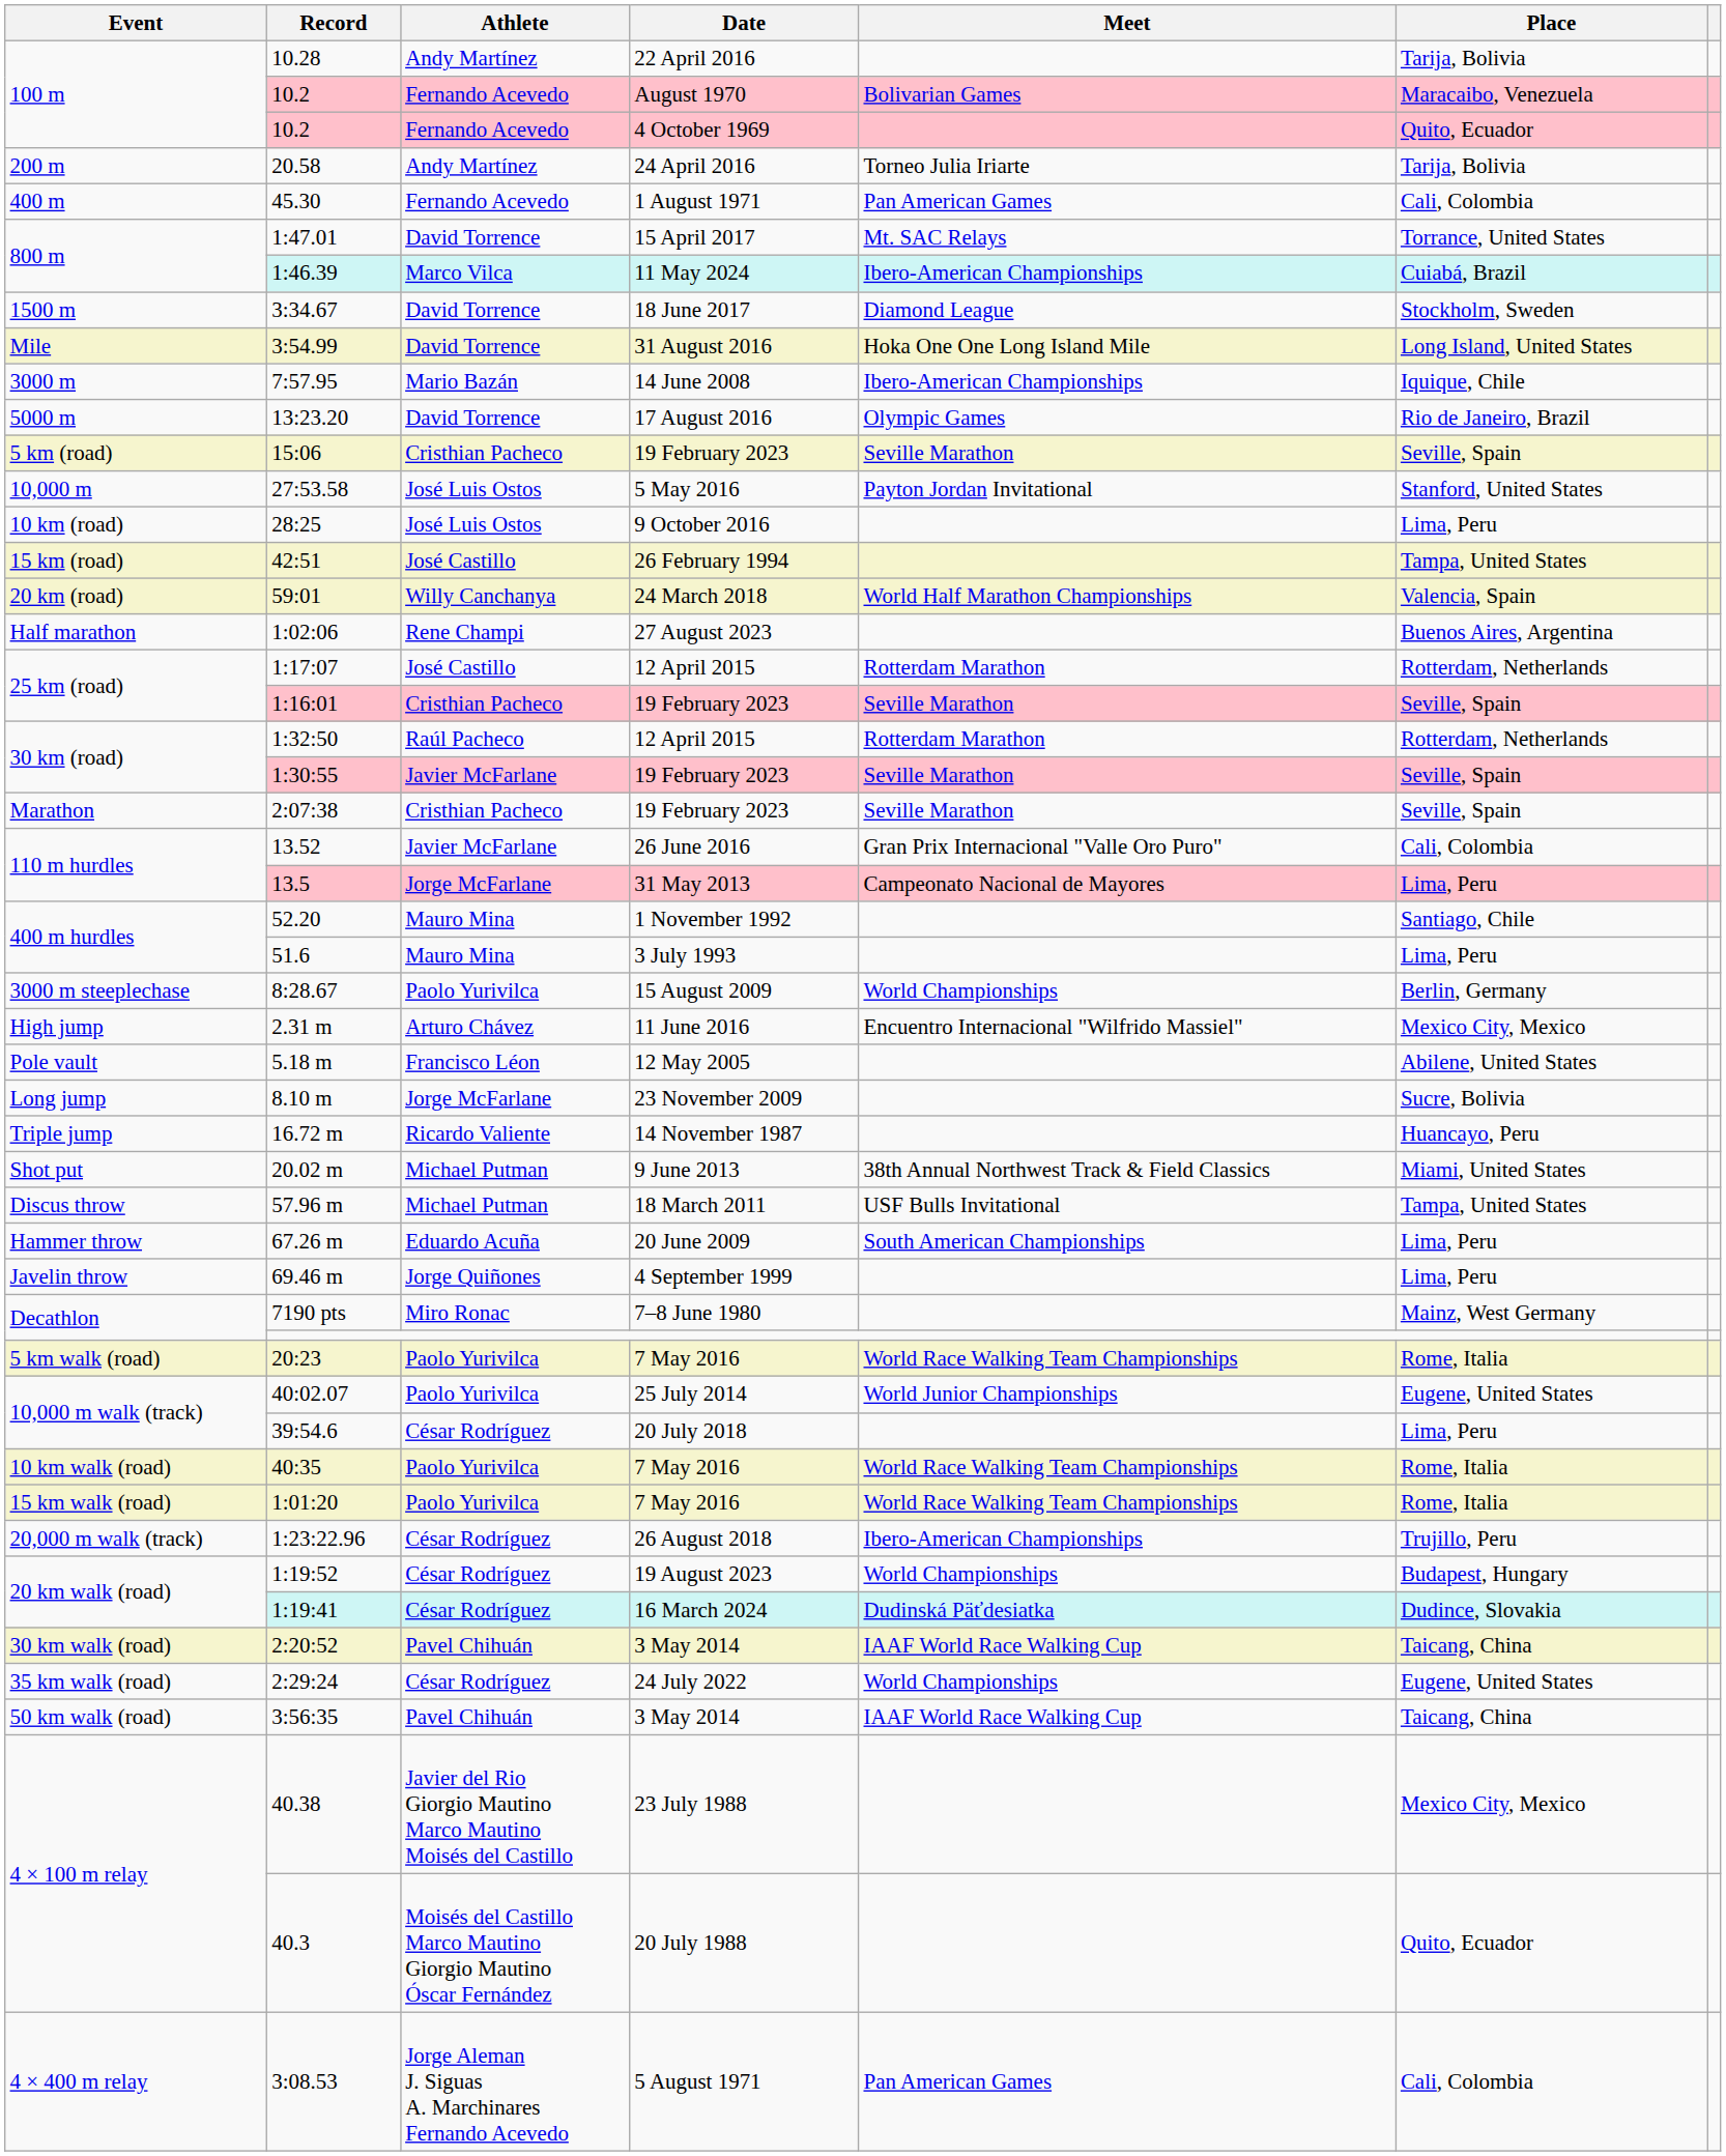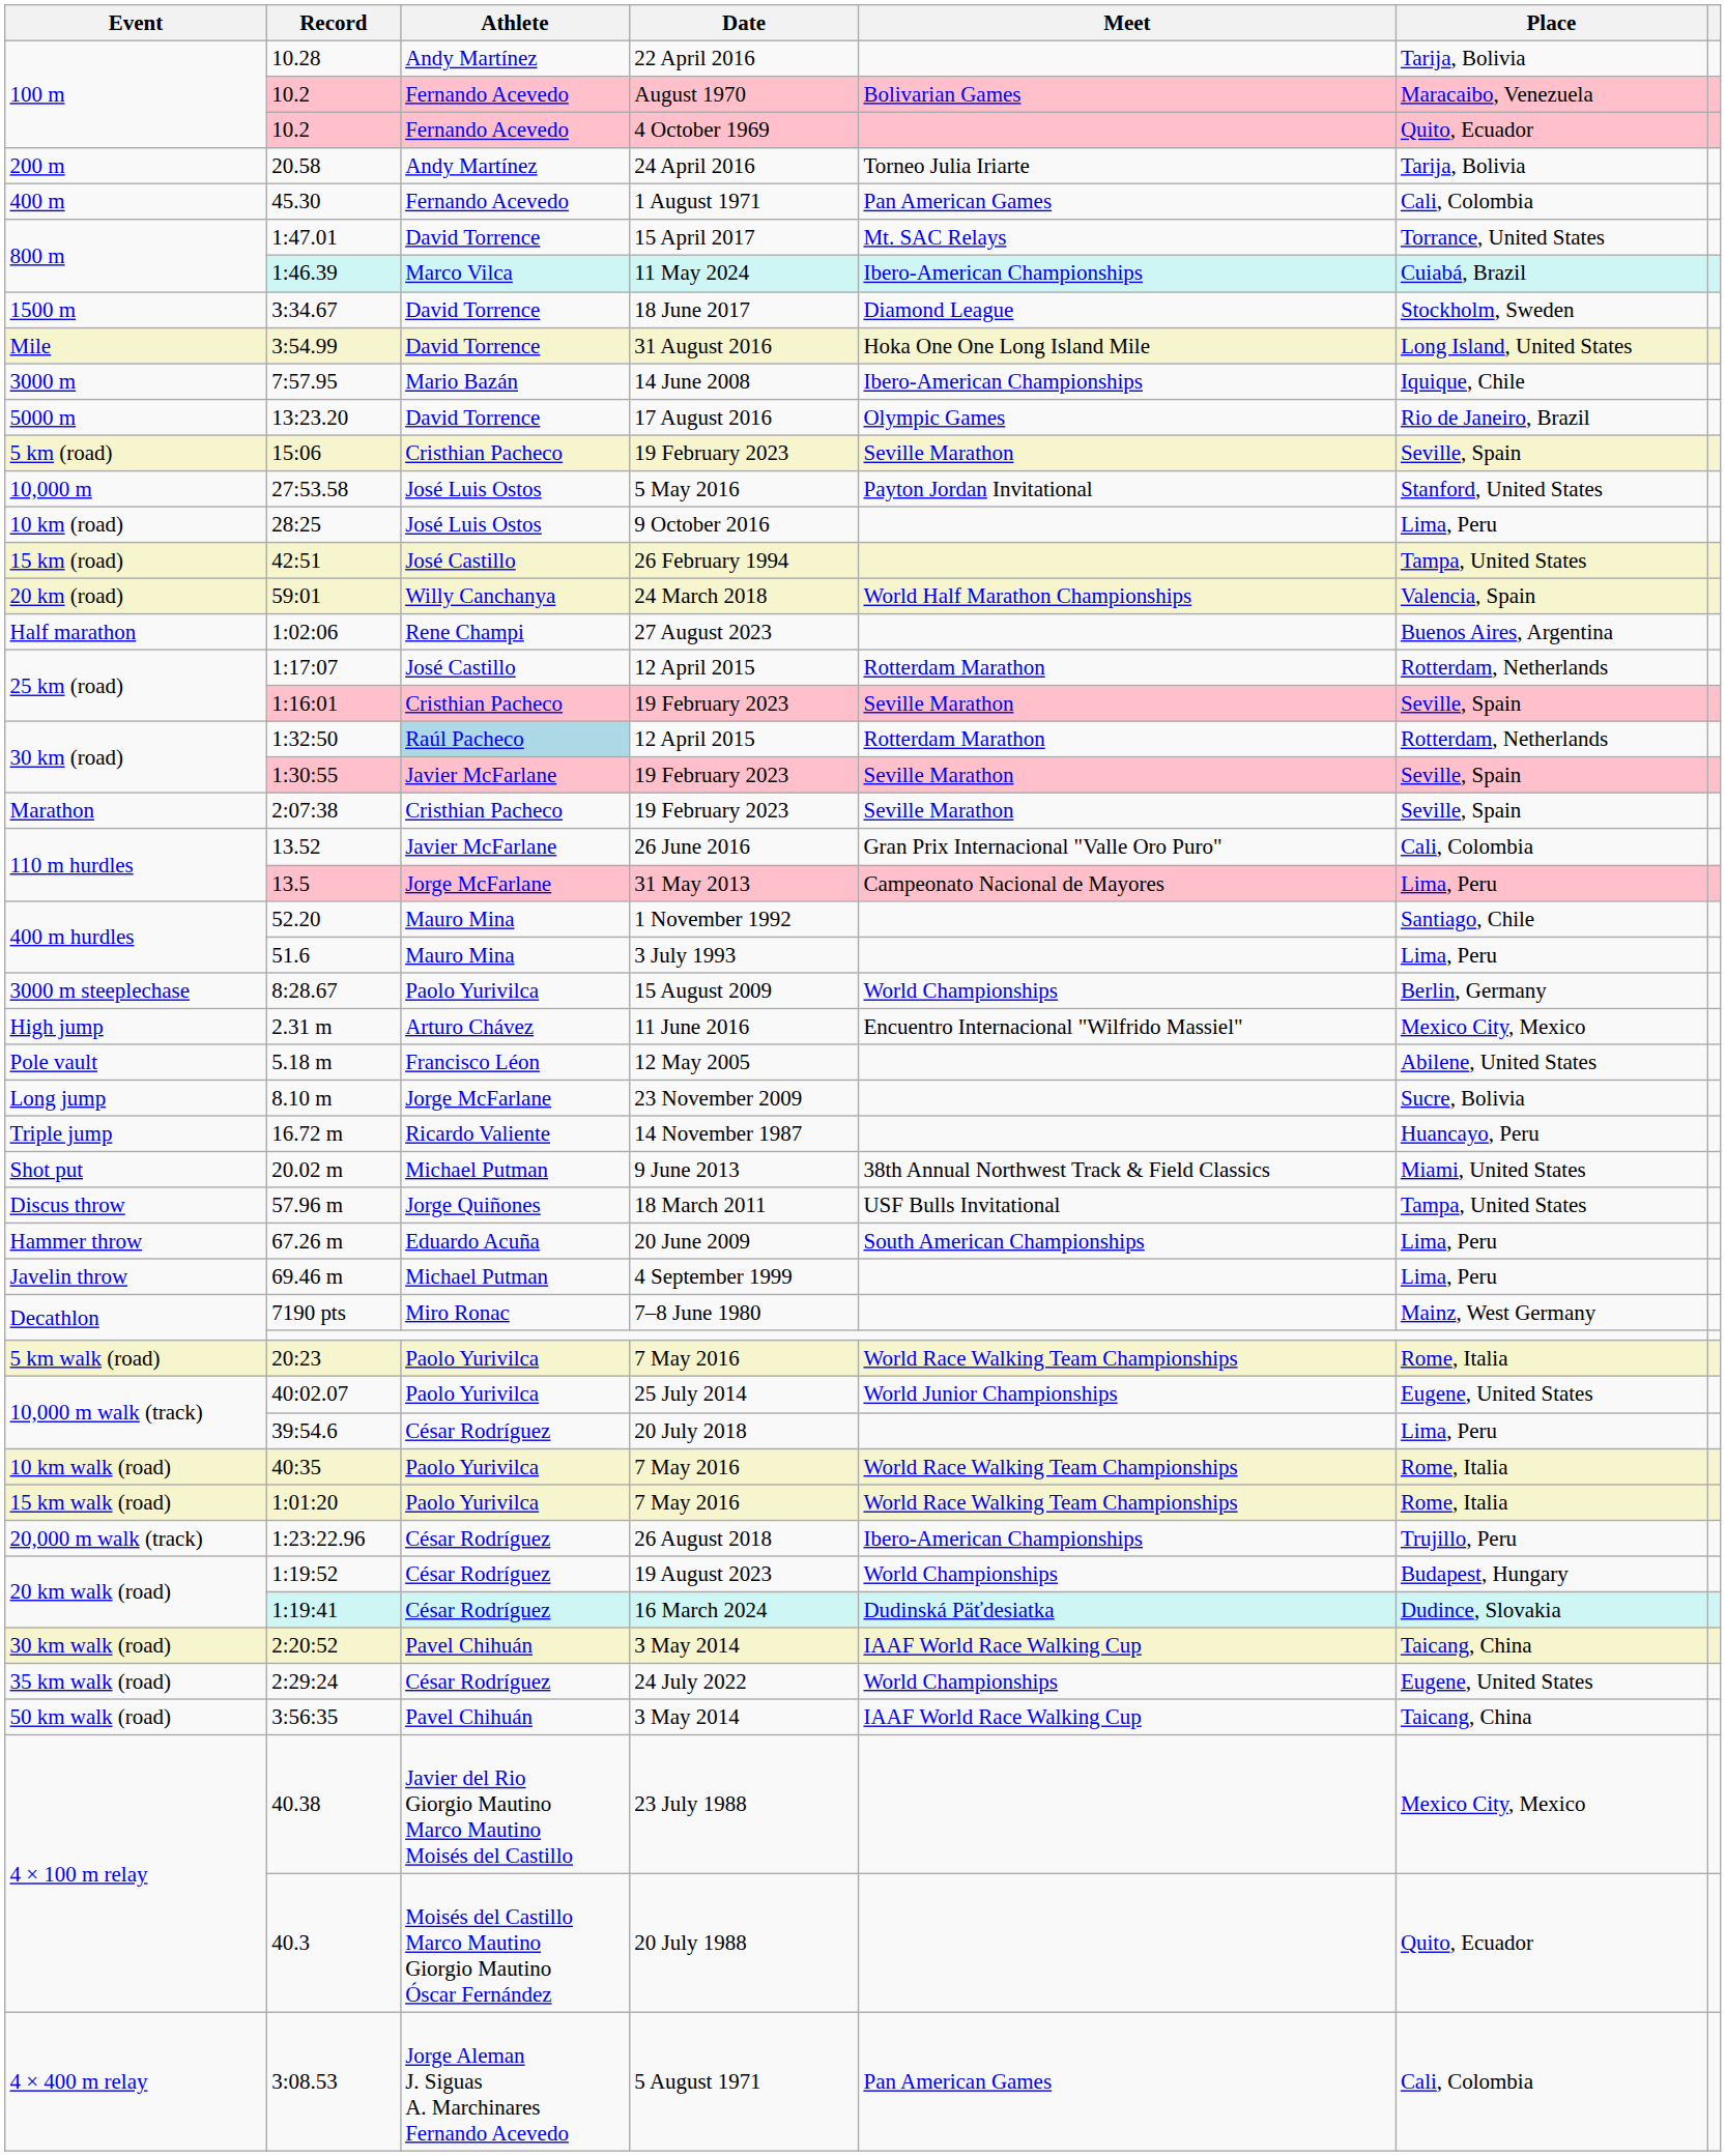1:32:50 | Athlete: no background -> lightblue background
57.96 m | Athlete: Michael Putman -> Jorge Quiñones
69.46 m | Athlete: Jorge Quiñones -> Michael Putman
